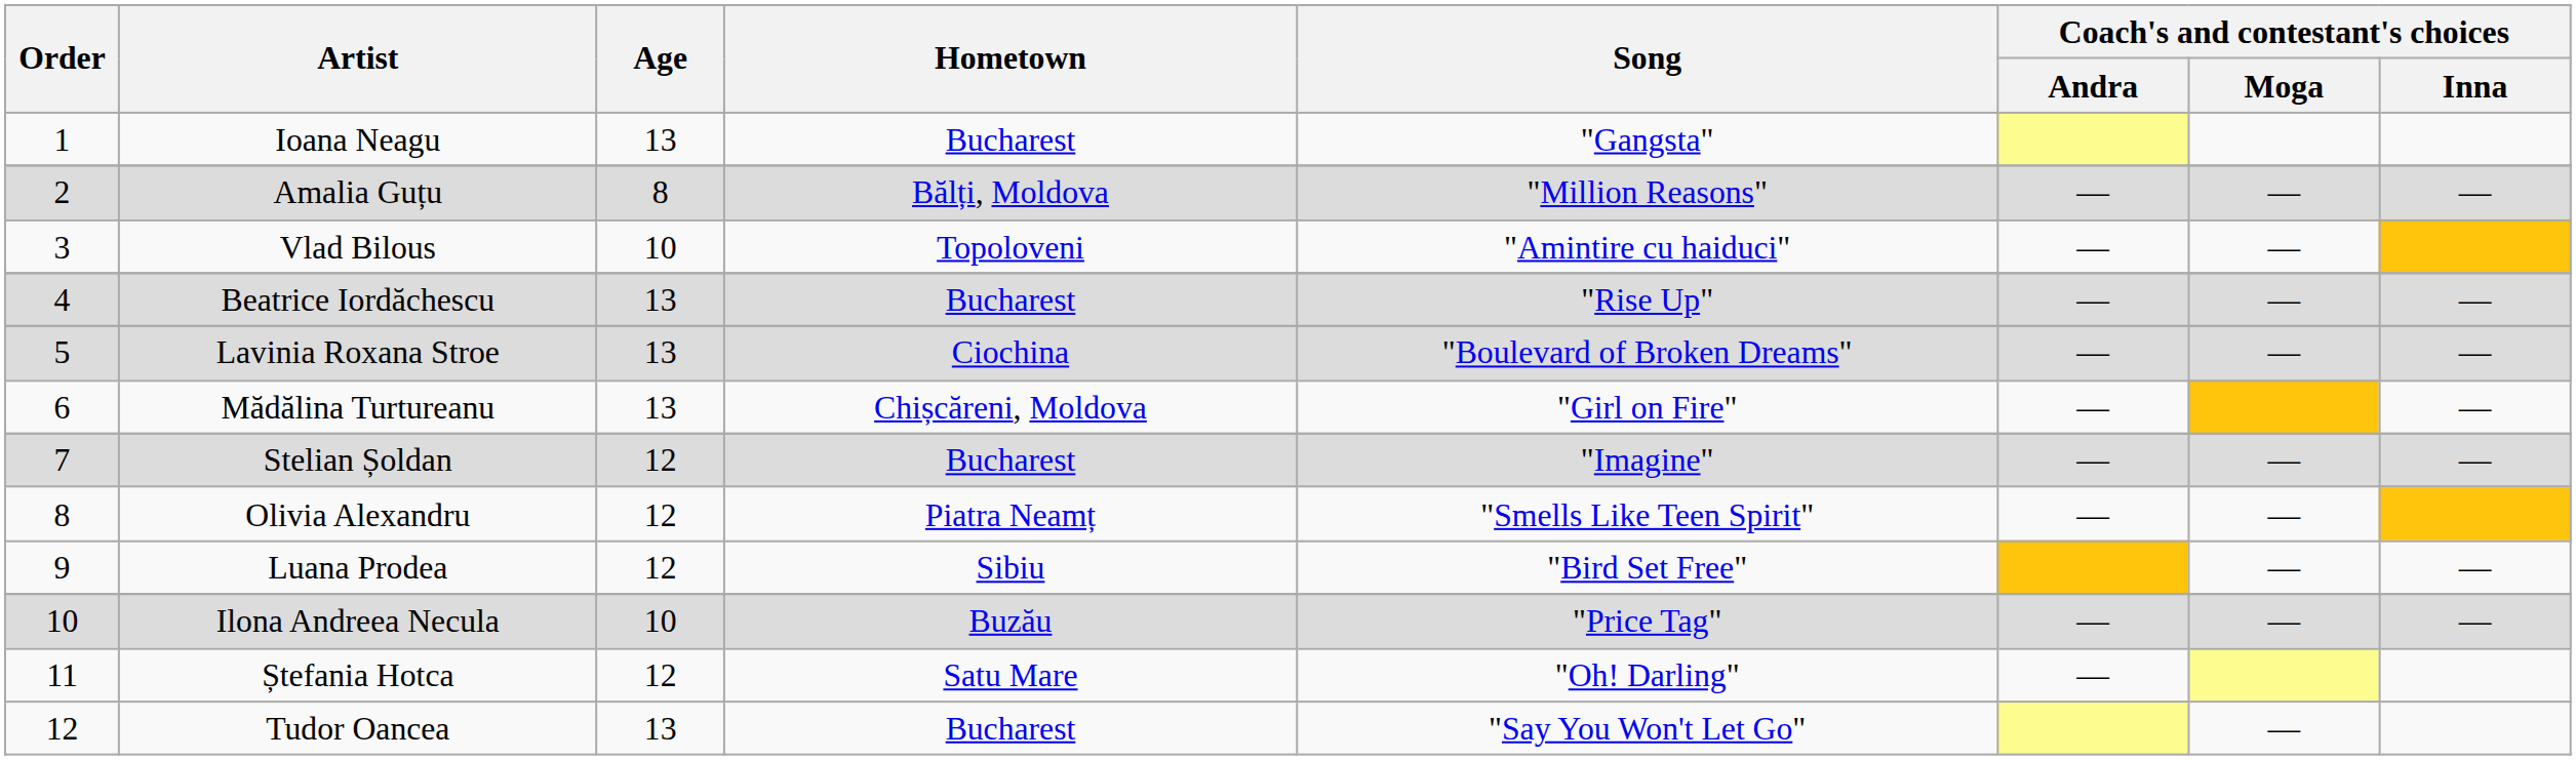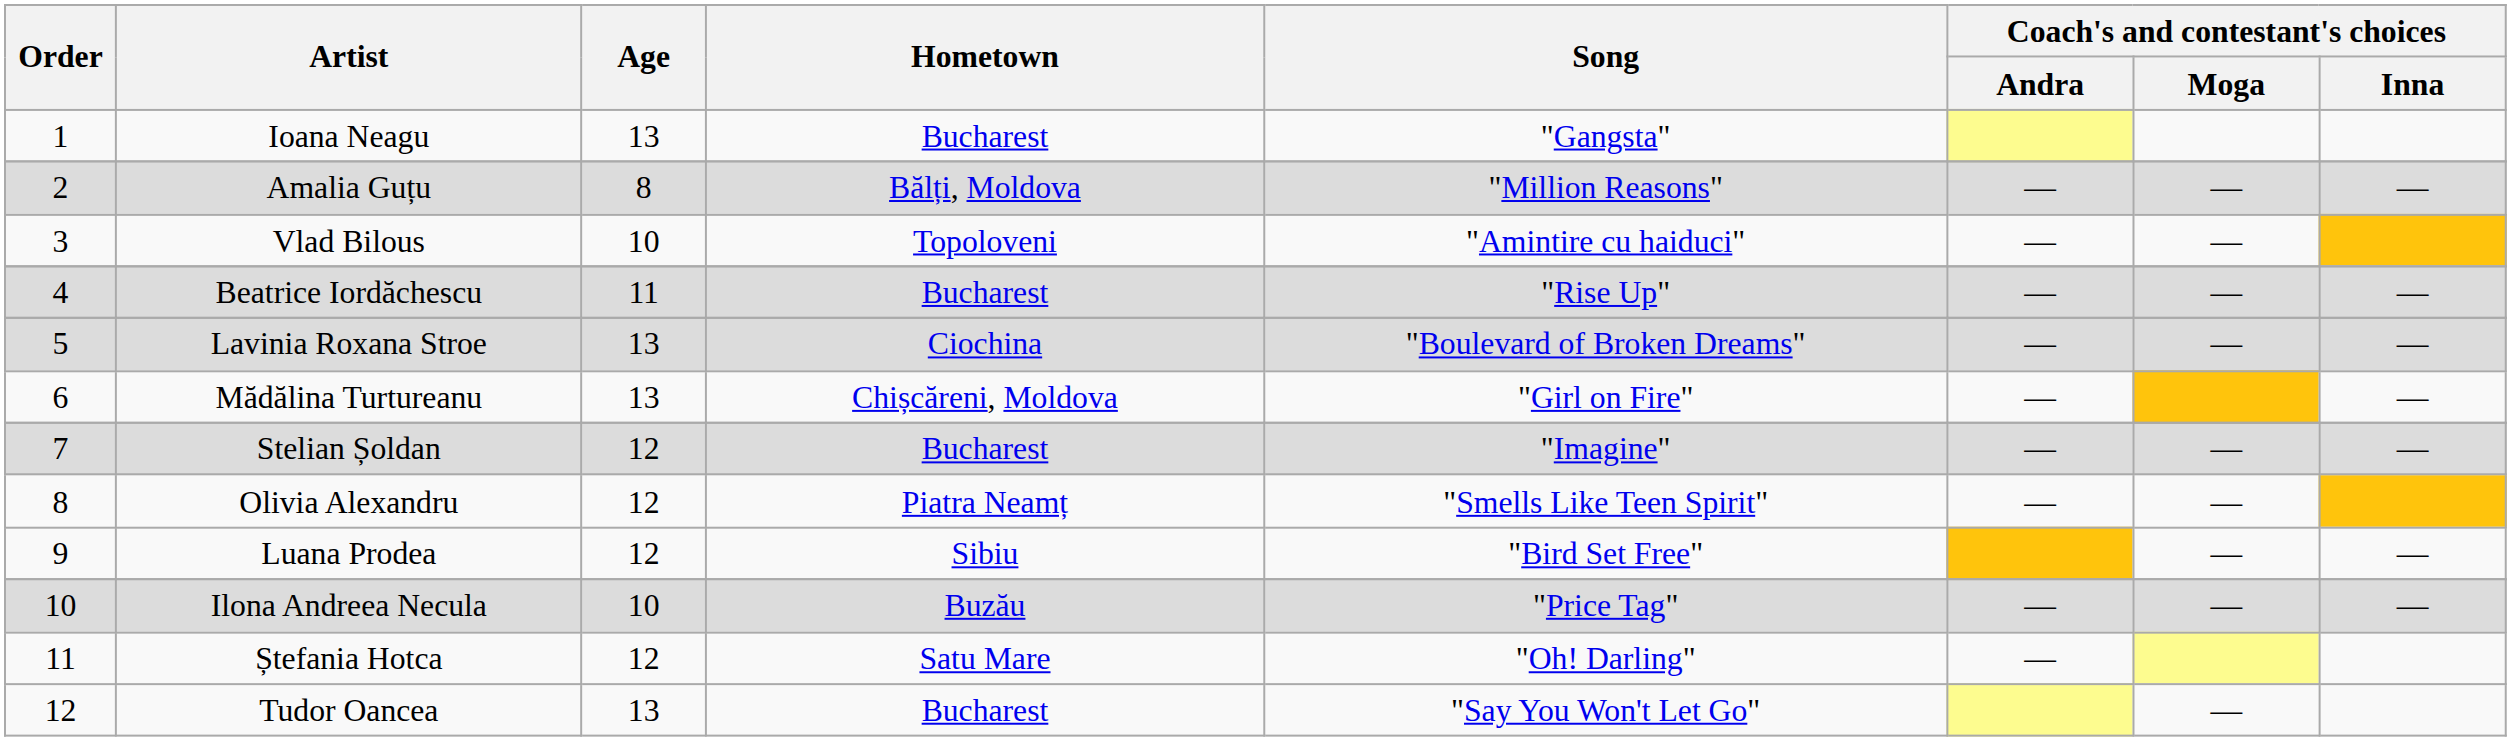Beatrice Iordăchescu | Age: 13 -> 11
